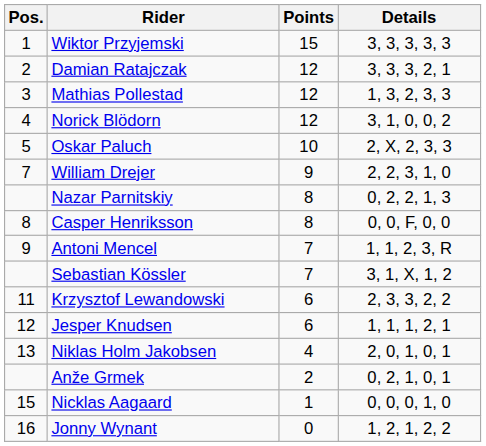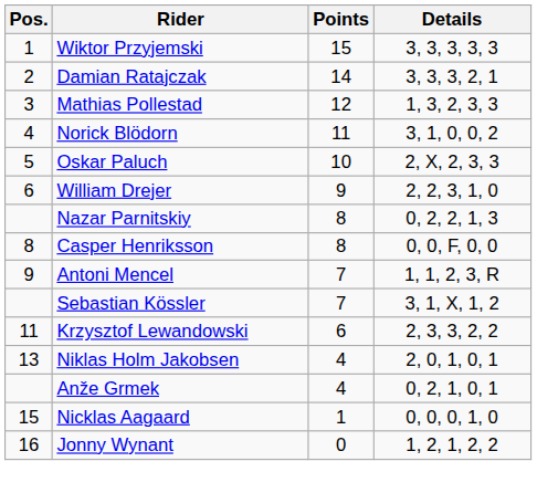Damian Ratajczak | Points: 12 -> 14
Norick Blödorn | Points: 12 -> 11
William Drejer | Pos.: 7 -> 6
- row: 12 | Jesper Knudsen | 6 | 1, 1, 1, 2, 1
Anže Grmek | Points: 2 -> 4
